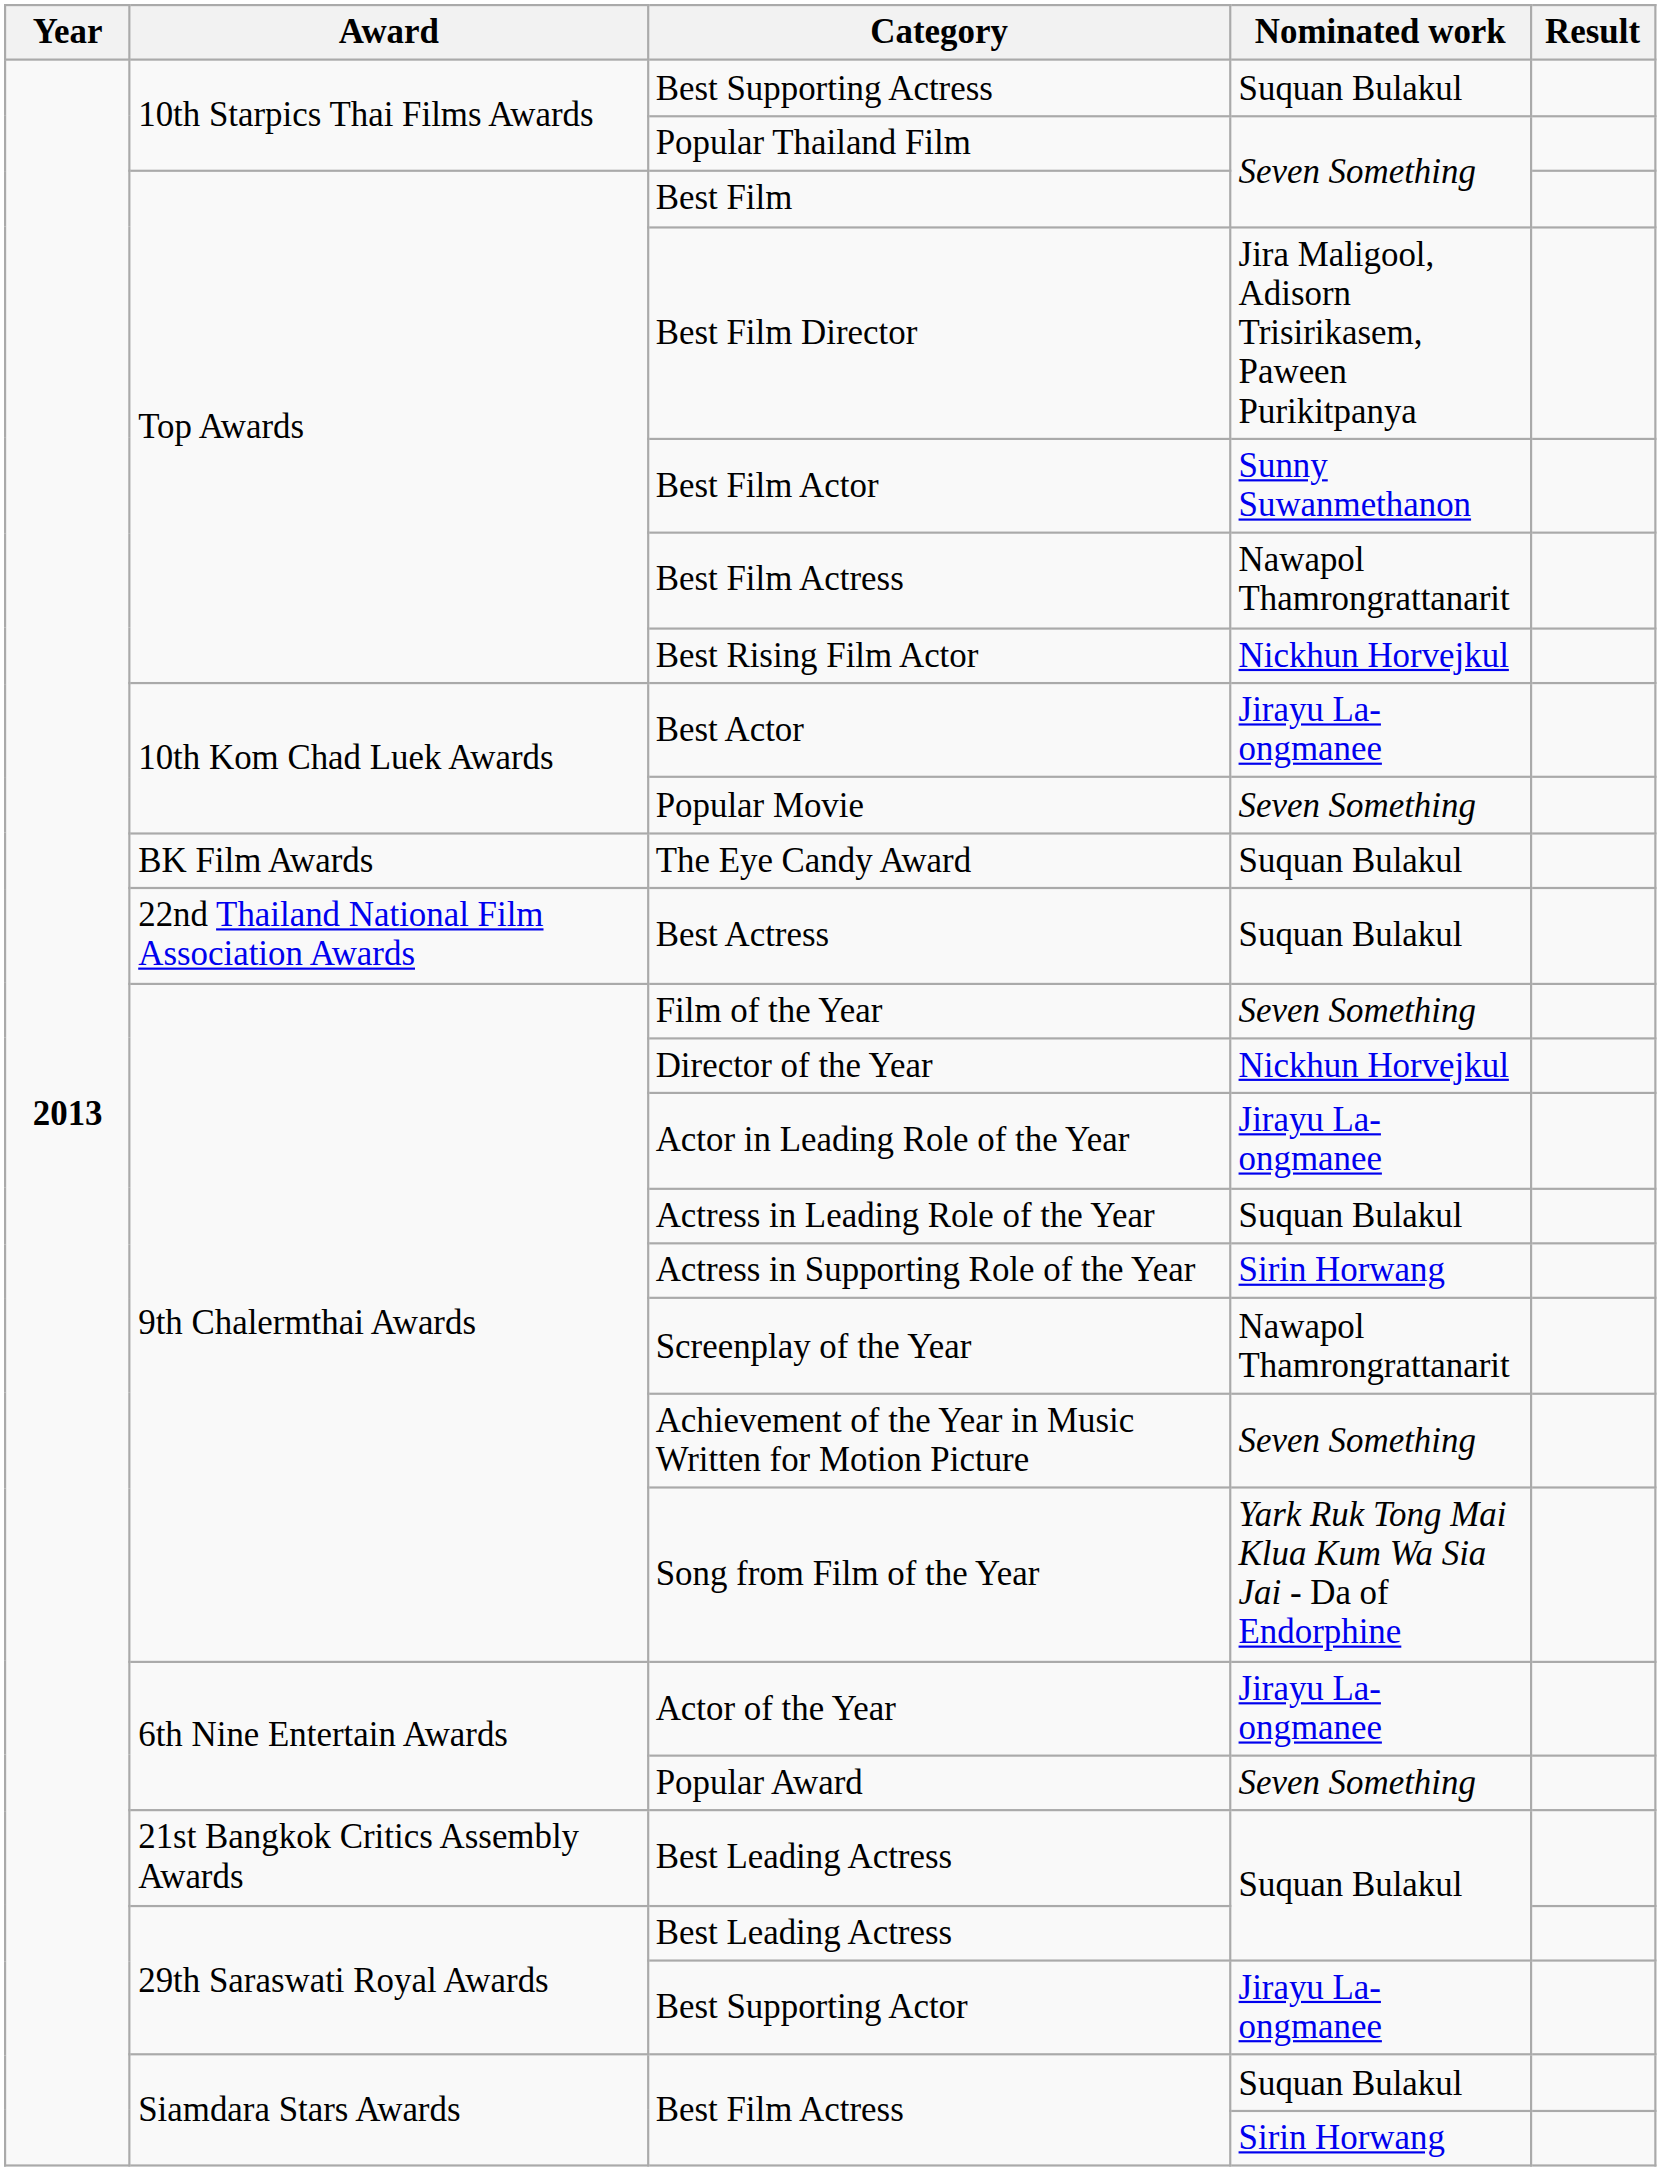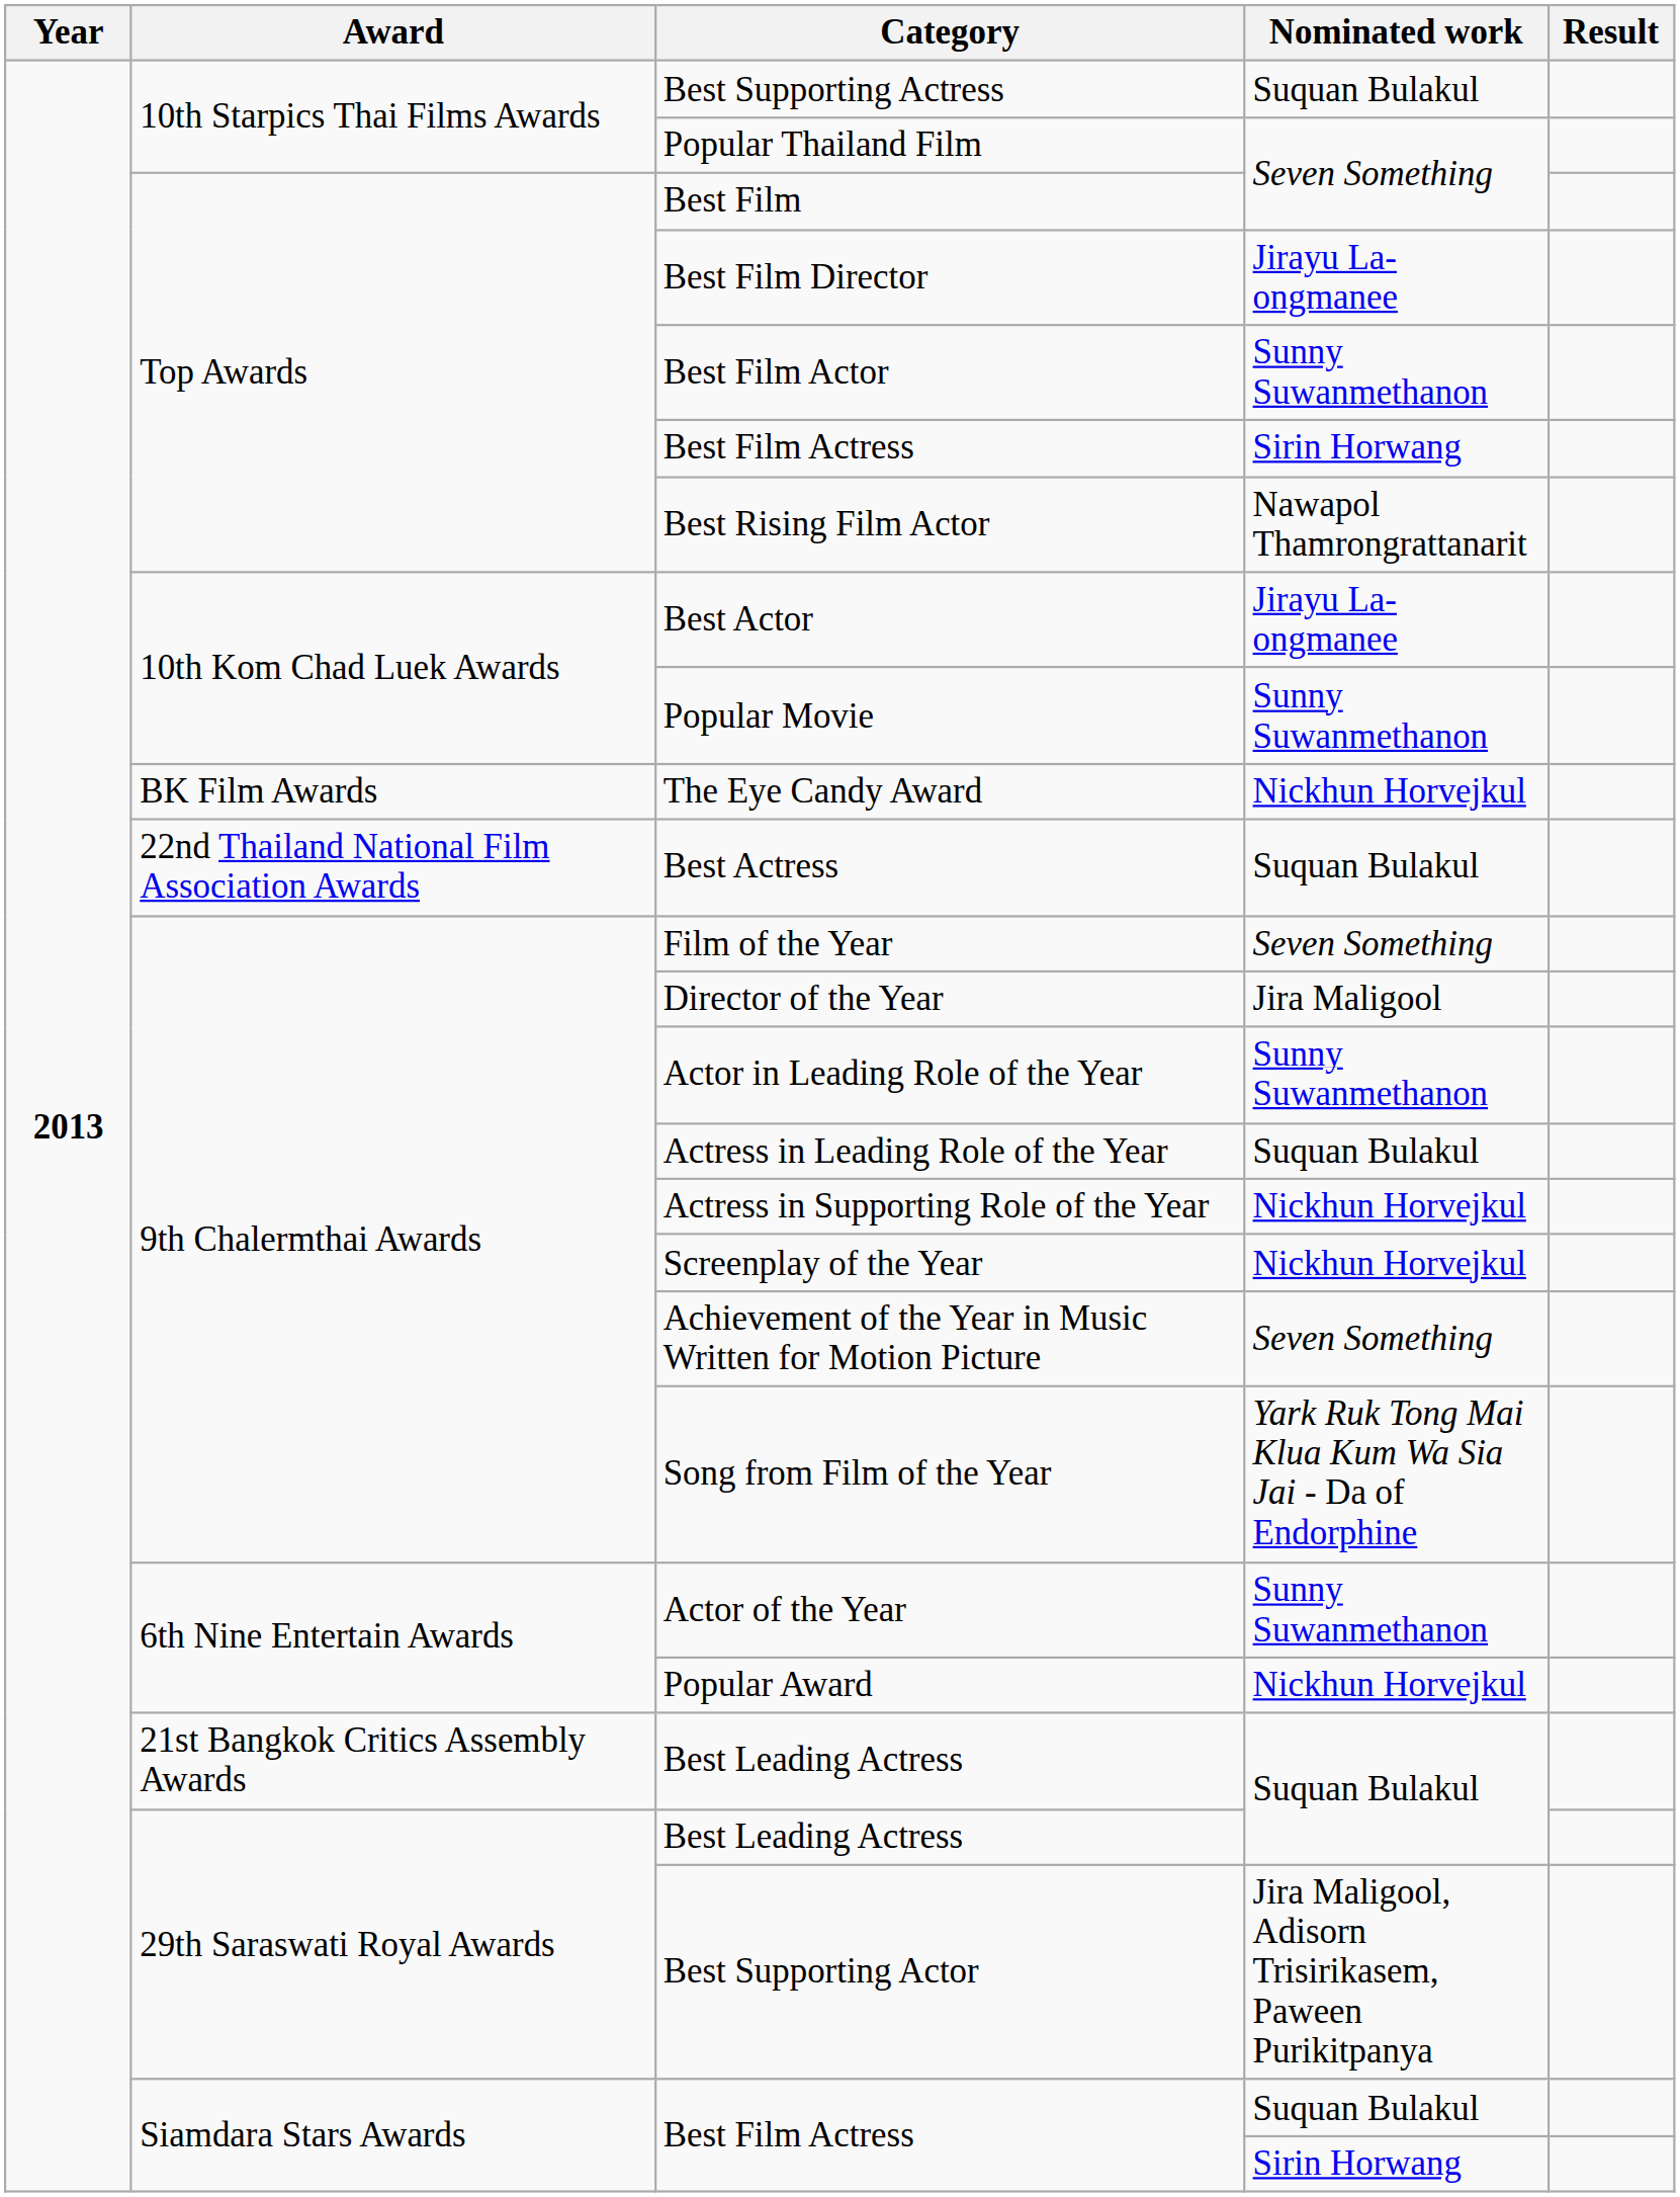Best Film Director | Nominated work: Jira Maligool, Adisorn Trisirikasem, Paween Purikitpanya -> Jirayu La-ongmanee
Top Awards / Best Film Actress | Nominated work: Nawapol Thamrongrattanarit -> Sirin Horwang
Best Rising Film Actor | Nominated work: Nickhun Horvejkul -> Nawapol Thamrongrattanarit
Popular Movie | Nominated work: Seven Something -> Sunny Suwanmethanon
The Eye Candy Award | Nominated work: Suquan Bulakul -> Nickhun Horvejkul
Director of the Year | Nominated work: Nickhun Horvejkul -> Jira Maligool
Actor in Leading Role of the Year | Nominated work: Jirayu La-ongmanee -> Sunny Suwanmethanon
Actress in Supporting Role of the Year | Nominated work: Sirin Horwang -> Nickhun Horvejkul
Screenplay of the Year | Nominated work: Nawapol Thamrongrattanarit -> Nickhun Horvejkul
Actor of the Year | Nominated work: Jirayu La-ongmanee -> Sunny Suwanmethanon
Popular Award | Nominated work: Seven Something -> Nickhun Horvejkul
Best Supporting Actor | Nominated work: Jirayu La-ongmanee -> Jira Maligool, Adisorn Trisirikasem, Paween Purikitpanya
